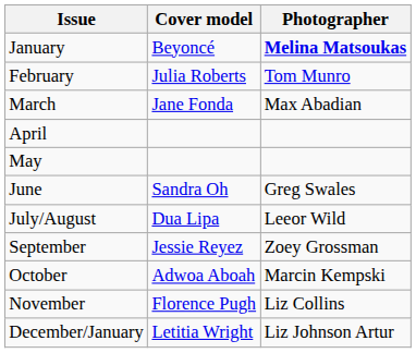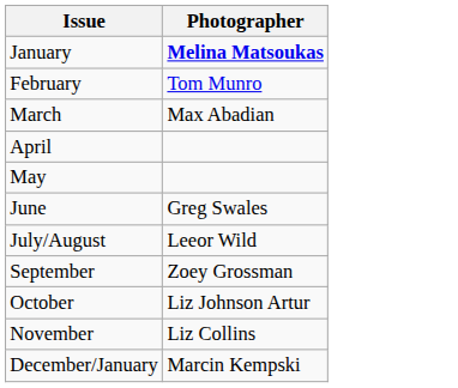- column: Cover model | Beyoncé | Julia Roberts | Jane Fonda | Sandra Oh | Dua Lipa | Jessie Reyez | Adwoa Aboah | Florence Pugh | Letitia Wright
October | Photographer: Marcin Kempski -> Liz Johnson Artur
December/January | Photographer: Liz Johnson Artur -> Marcin Kempski
